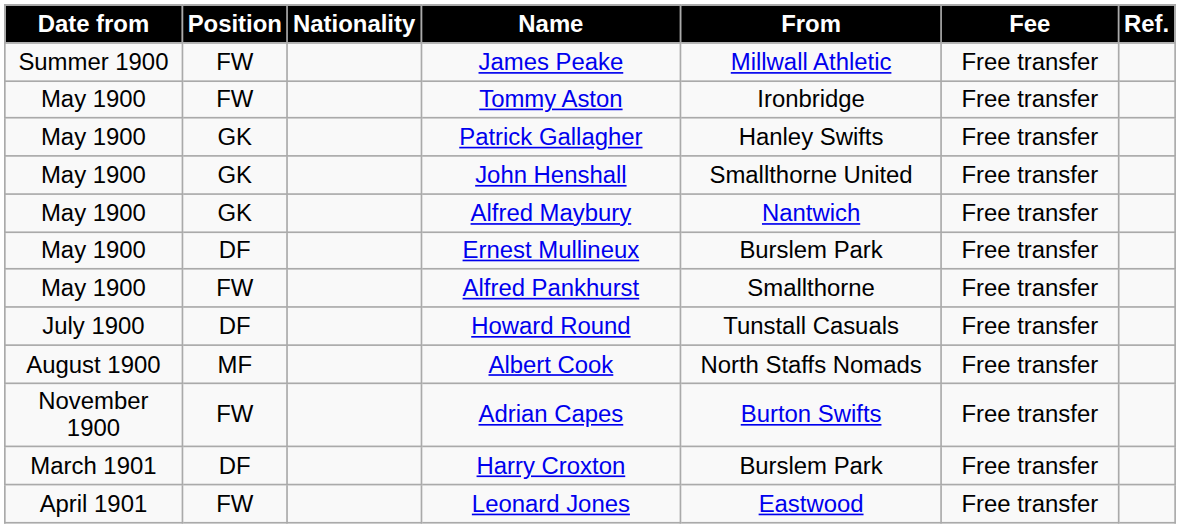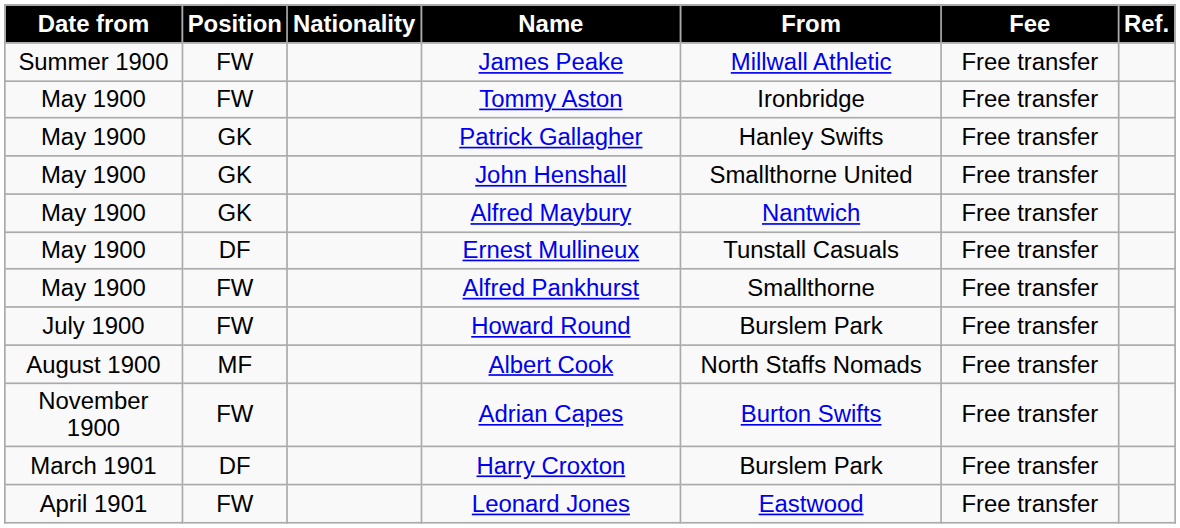Ernest Mullineux | From: Burslem Park -> Tunstall Casuals
Howard Round | Position: DF -> FW
Howard Round | From: Tunstall Casuals -> Burslem Park
